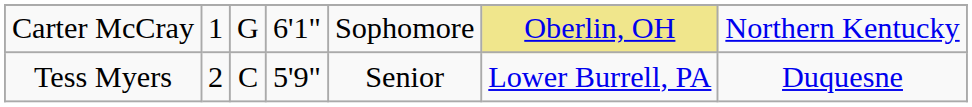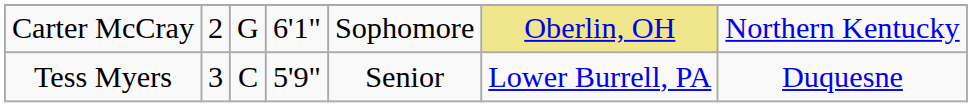Carter McCray | column 2: 1 -> 2
Tess Myers | column 2: 2 -> 3
